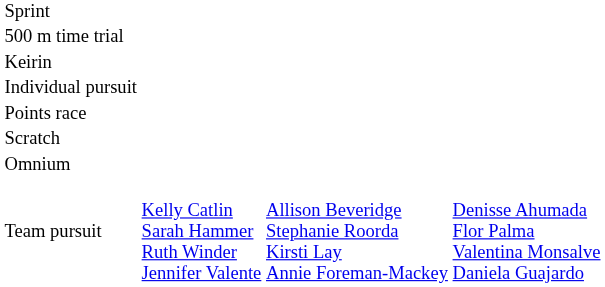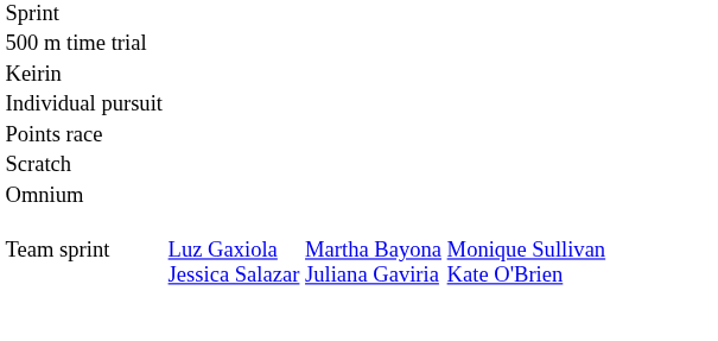+ row: Team sprint | Luz Gaxiola Jessica Salazar | Martha Bayona Juliana Gaviria | Monique Sullivan Kate O'Brien
- row: Team pursuit | Kelly Catlin Sarah Hammer Ruth Winder Jennifer Valente | Allison Beveridge Stephanie Roorda Kirsti Lay Annie Foreman-Mackey | Denisse Ahumada Flor Palma Valentina Monsalve Daniela Guajardo
